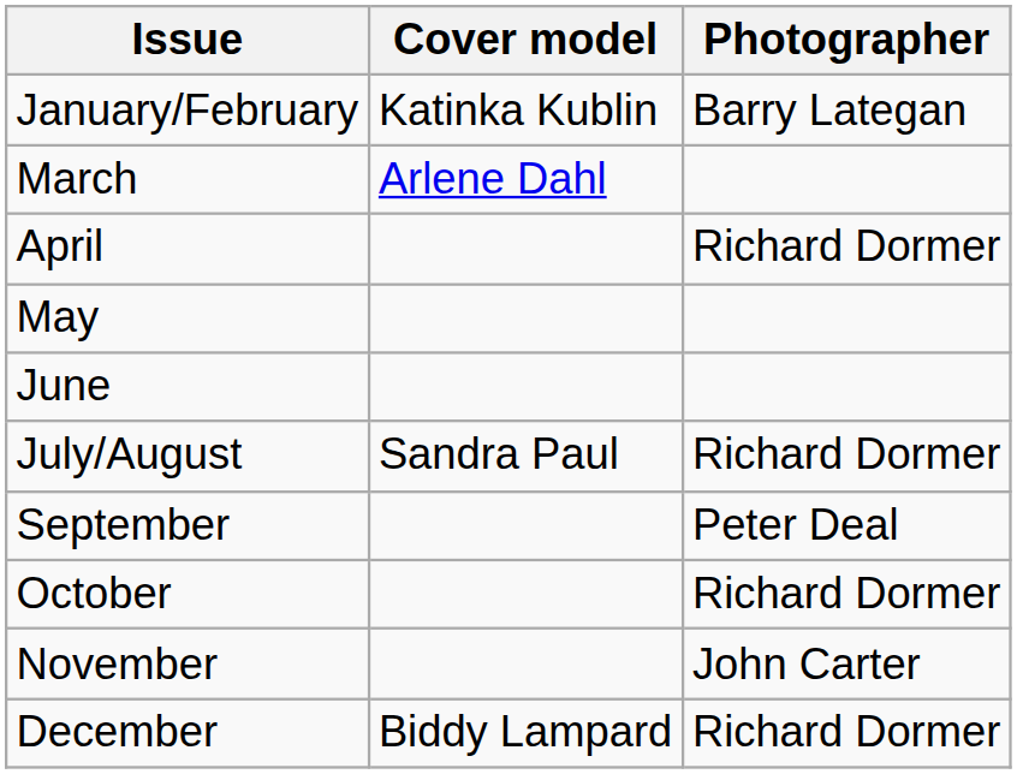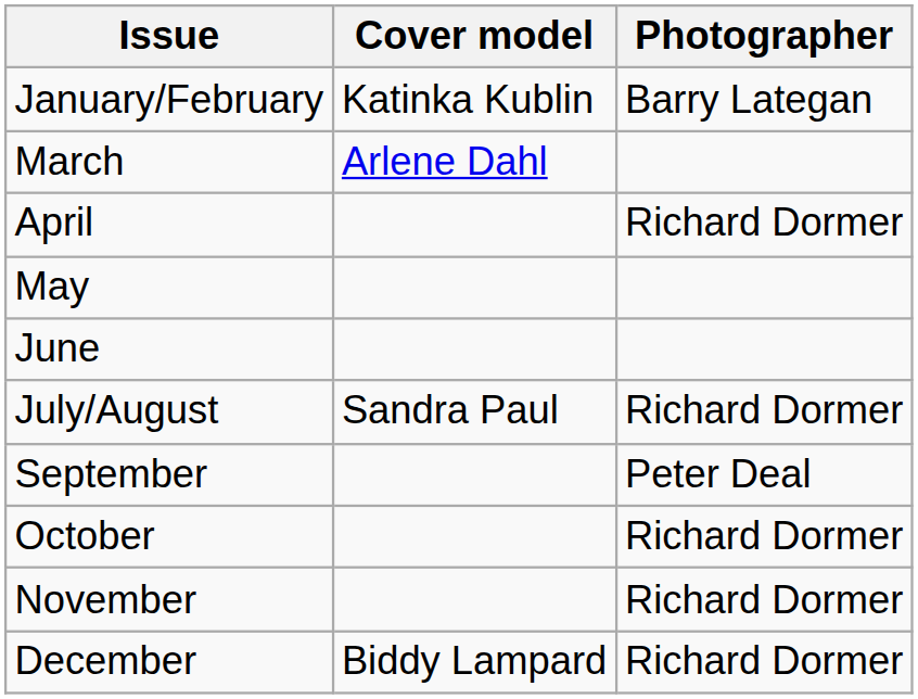November | Photographer: John Carter -> Richard Dormer
